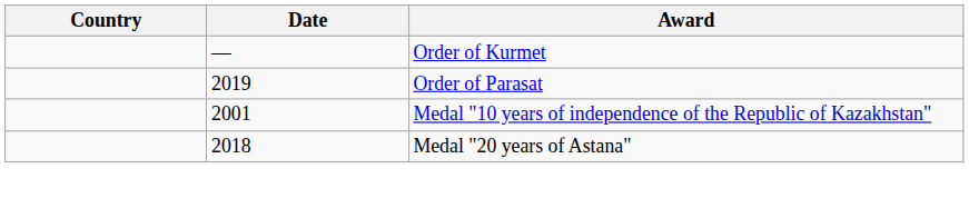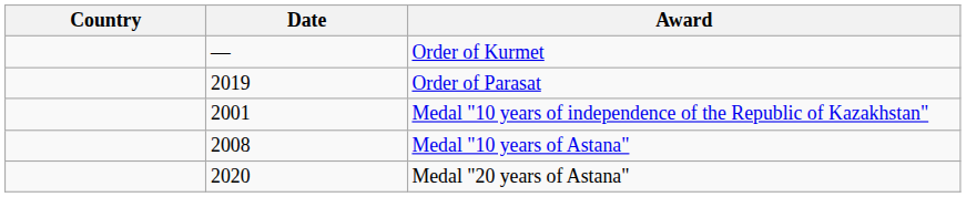+ row: 2008 | Medal "10 years of Astana"
Medal "20 years of Astana" | Date: 2018 -> 2020
